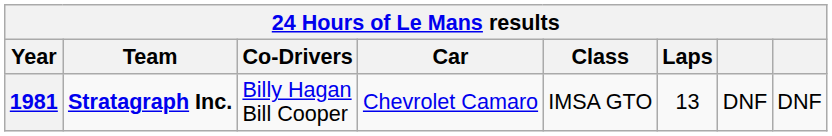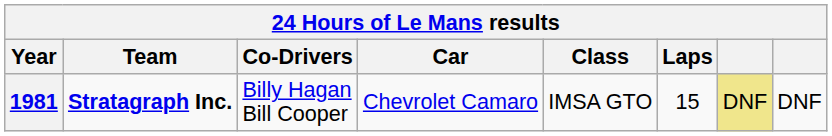1981 | Laps: 13 -> 15
1981 | column 7: no background -> khaki background
